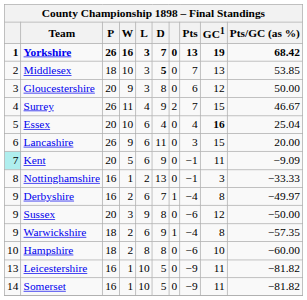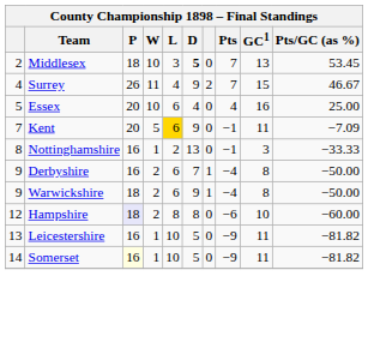- row: 1 | Yorkshire | 26 | 16 | 3 | 7 | 0 | 13 | 19 | 68.42
Middlesex | Pts/GC (as %): 53.85 -> 53.45
- row: 3 | Gloucestershire | 20 | 9 | 3 | 8 | 0 | 6 | 12 | 50.00
Essex | GC1: bold -> normal
Essex | Pts/GC (as %): 25.04 -> 25.00
- row: 6 | Lancashire | 26 | 9 | 6 | 11 | 0 | 3 | 15 | 20.00
Kent | column 1: paleturquoise background -> no background
Kent | L: no background -> gold background
Kent | Pts/GC (as %): −9.09 -> −7.09
Derbyshire | Pts/GC (as %): −49.97 -> −50.00
- row: 9 | Sussex | 20 | 3 | 9 | 8 | 0 | −6 | 12 | −50.00
Warwickshire | Pts/GC (as %): −57.35 -> −50.00
Hampshire | column 1: 10 -> 12
Hampshire | P: no background -> lavender background
Somerset | P: no background -> lightyellow background
